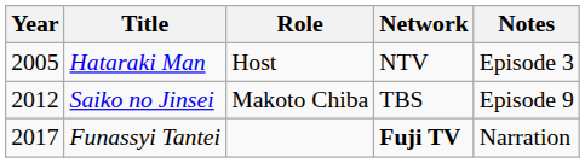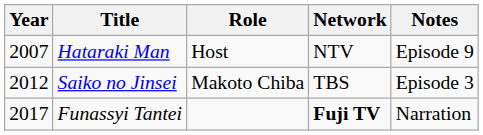Hataraki Man | Year: 2005 -> 2007
Hataraki Man | Notes: Episode 3 -> Episode 9
Saiko no Jinsei | Notes: Episode 9 -> Episode 3
